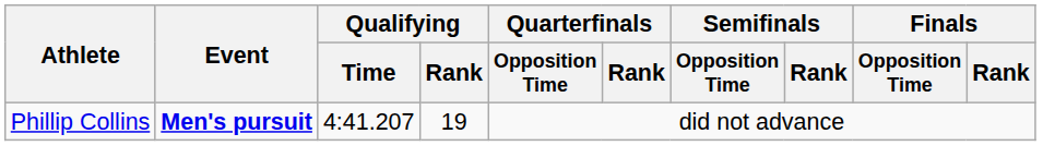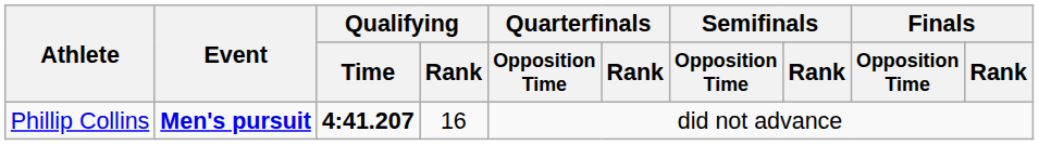Phillip Collins | Qualifying / Time: normal -> bold
Phillip Collins | Qualifying / Rank: 19 -> 16
